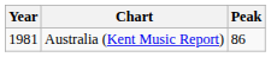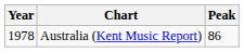Australia (Kent Music Report) | Year: 1981 -> 1978
